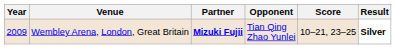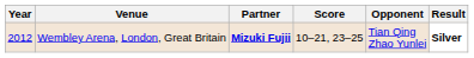columns swapped: Opponent <-> Score
Wembley Arena, London, Great Britain | Year: 2009 -> 2012
